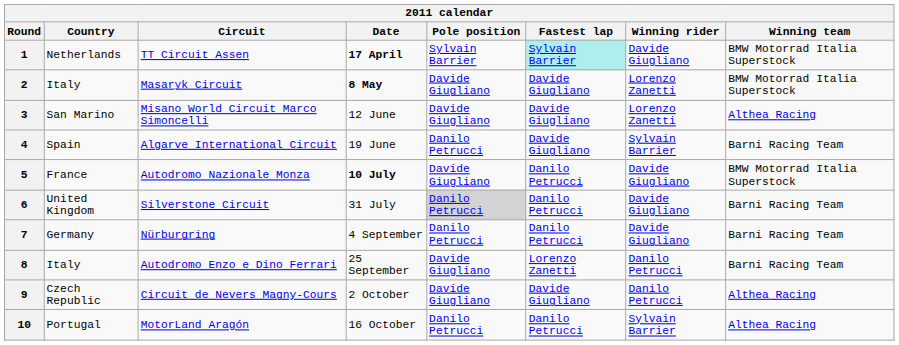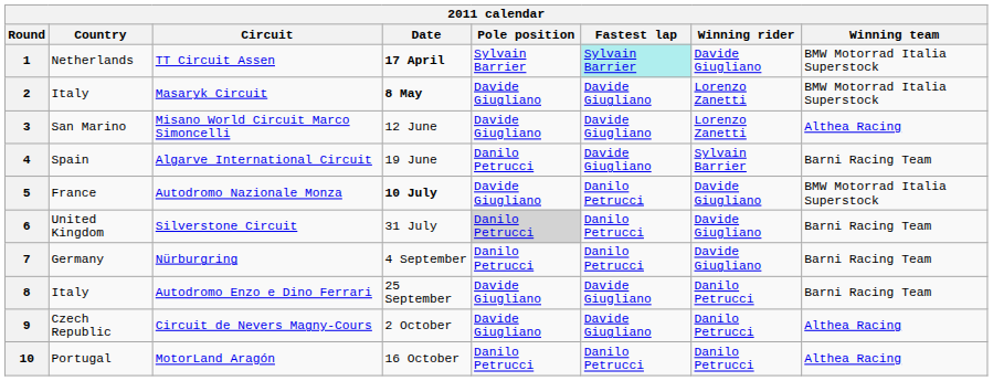8 | Fastest lap: Lorenzo Zanetti -> Davide Giugliano
10 | Winning rider: Sylvain Barrier -> Danilo Petrucci
